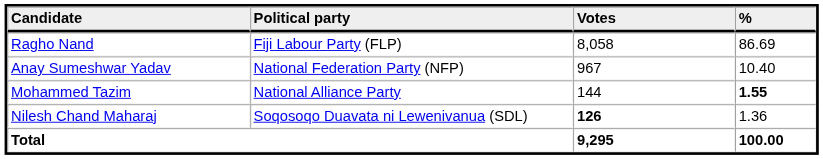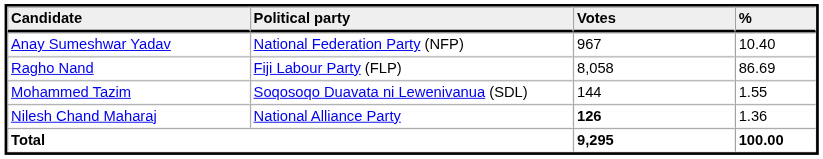rows swapped: Ragho Nand <-> Anay Sumeshwar Yadav
Mohammed Tazim | Political party: National Alliance Party -> Soqosoqo Duavata ni Lewenivanua (SDL)
Mohammed Tazim | %: bold -> normal
Nilesh Chand Maharaj | Political party: Soqosoqo Duavata ni Lewenivanua (SDL) -> National Alliance Party
